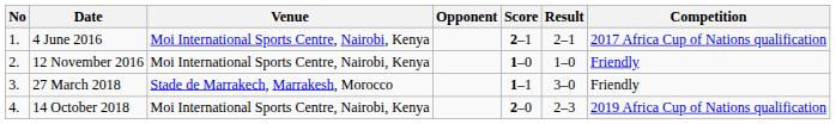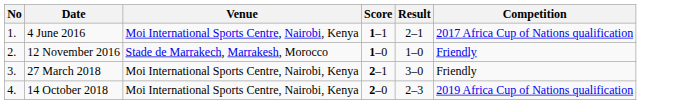- column: Opponent
4 June 2016 | Score: 2–1 -> 1–1
12 November 2016 | Venue: Moi International Sports Centre, Nairobi, Kenya -> Stade de Marrakech, Marrakesh, Morocco
27 March 2018 | Venue: Stade de Marrakech, Marrakesh, Morocco -> Moi International Sports Centre, Nairobi, Kenya
27 March 2018 | Score: 1–1 -> 2–1
